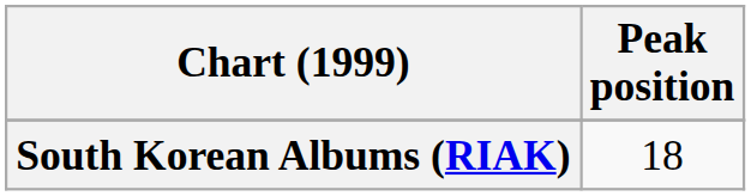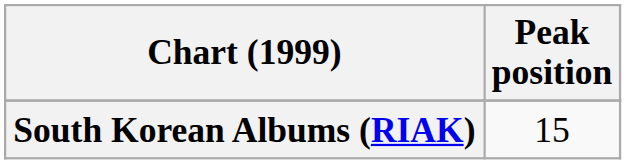South Korean Albums (RIAK) | Peak position: 18 -> 15
